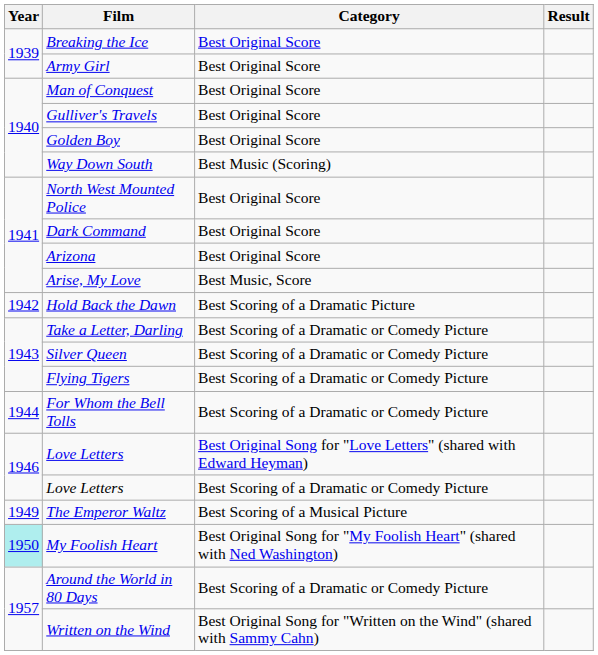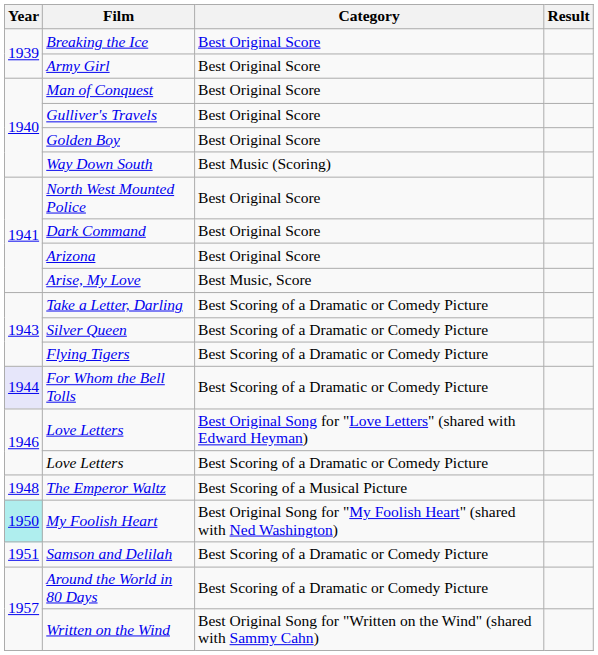- row: 1942 | Hold Back the Dawn | Best Scoring of a Dramatic Picture
For Whom the Bell Tolls | Year: no background -> lavender background
The Emperor Waltz | Year: 1949 -> 1948
+ row: 1951 | Samson and Delilah | Best Scoring of a Dramatic or Comedy Picture
